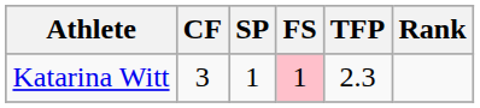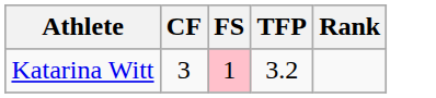- column: SP | 1
Katarina Witt | TFP: 2.3 -> 3.2
